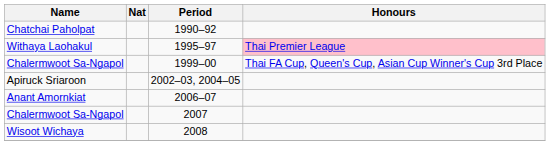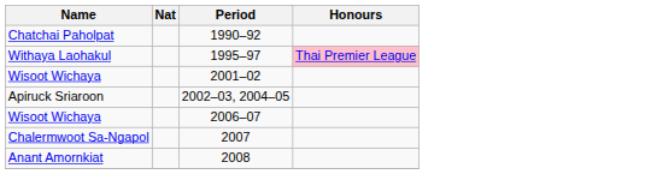- row: Chalermwoot Sa-Ngapol | 1999–00 | Thai FA Cup, Queen's Cup, Asian Cup Winner's Cup 3rd Place
+ row: Wisoot Wichaya | 2001–02
2006–07 | Name: Anant Amornkiat -> Wisoot Wichaya
2008 | Name: Wisoot Wichaya -> Anant Amornkiat
